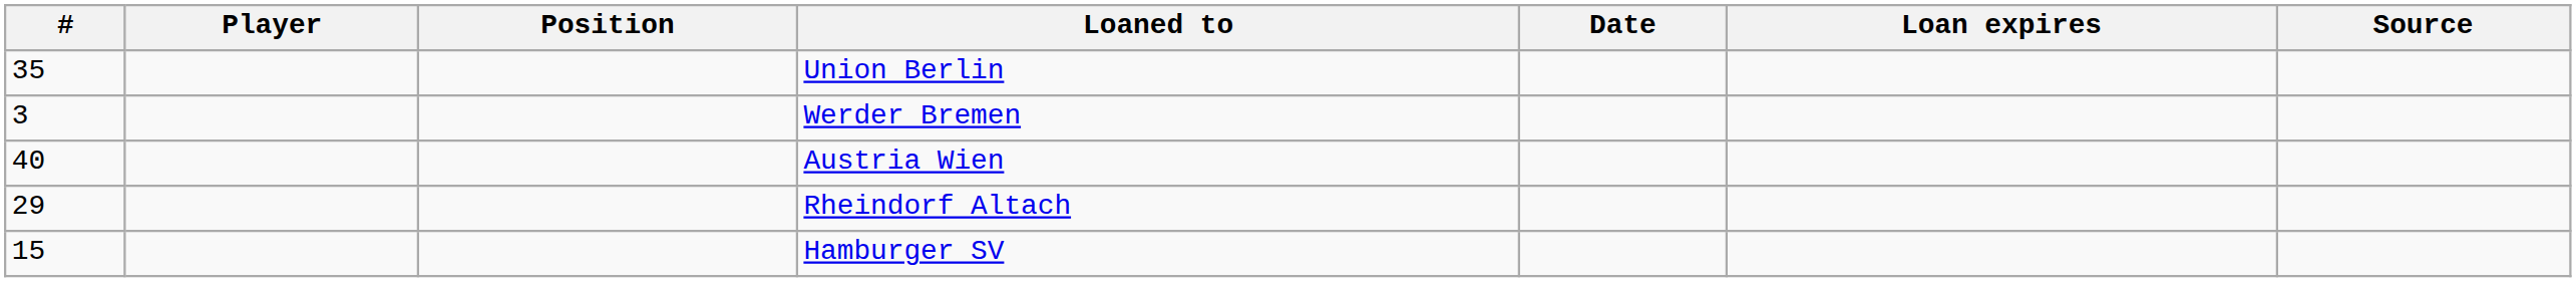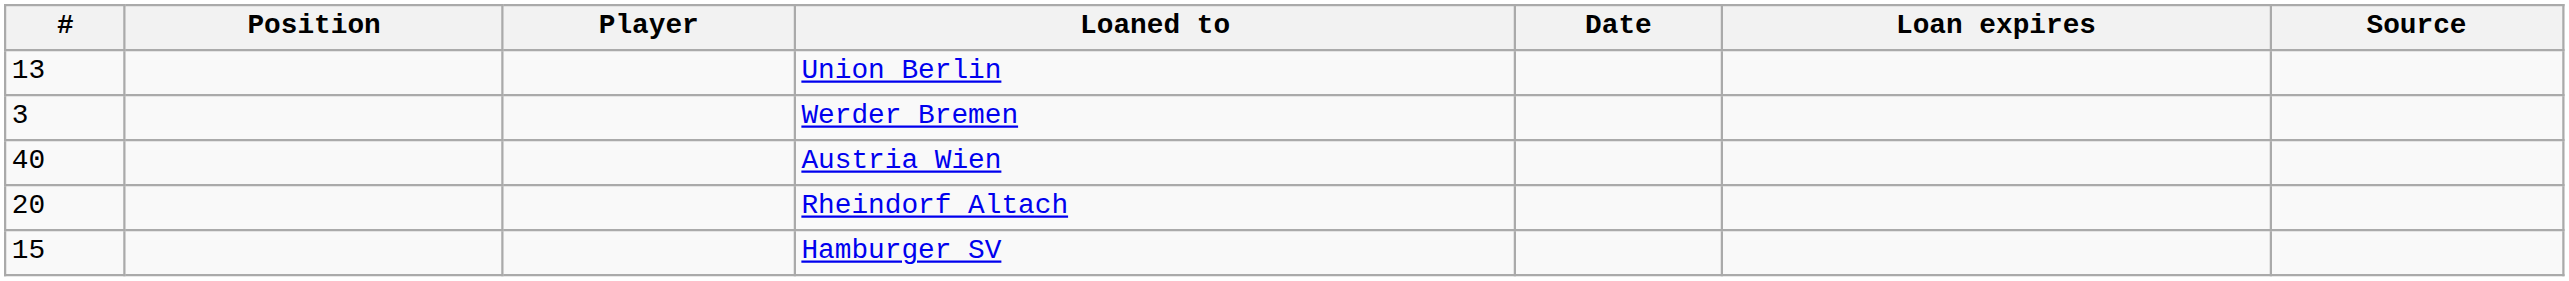columns swapped: Position <-> Player
Union Berlin | #: 35 -> 13
Rheindorf Altach | #: 29 -> 20
